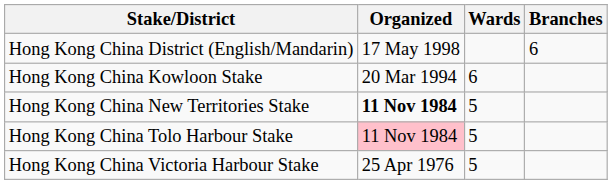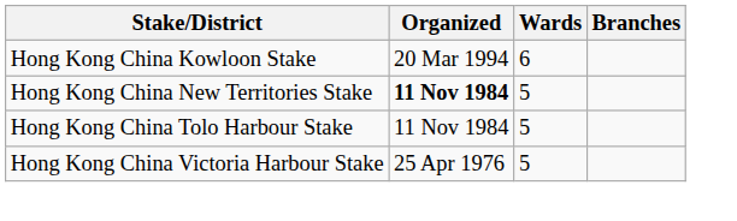- row: Hong Kong China District (English/Mandarin) | 17 May 1998 | 6
Hong Kong China Tolo Harbour Stake | Organized: pink background -> no background
